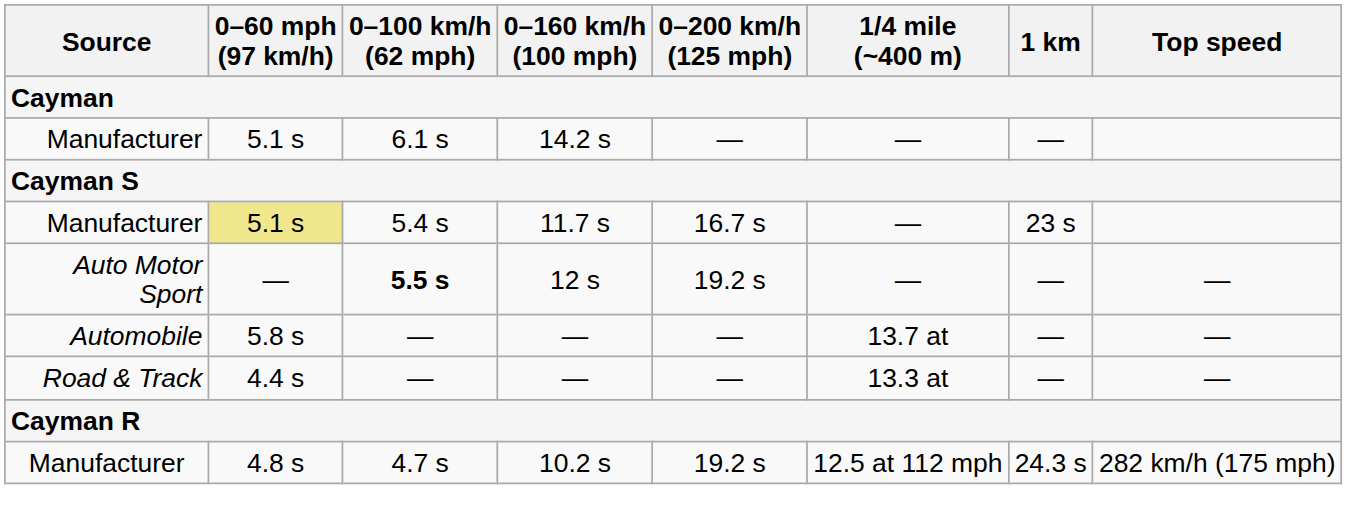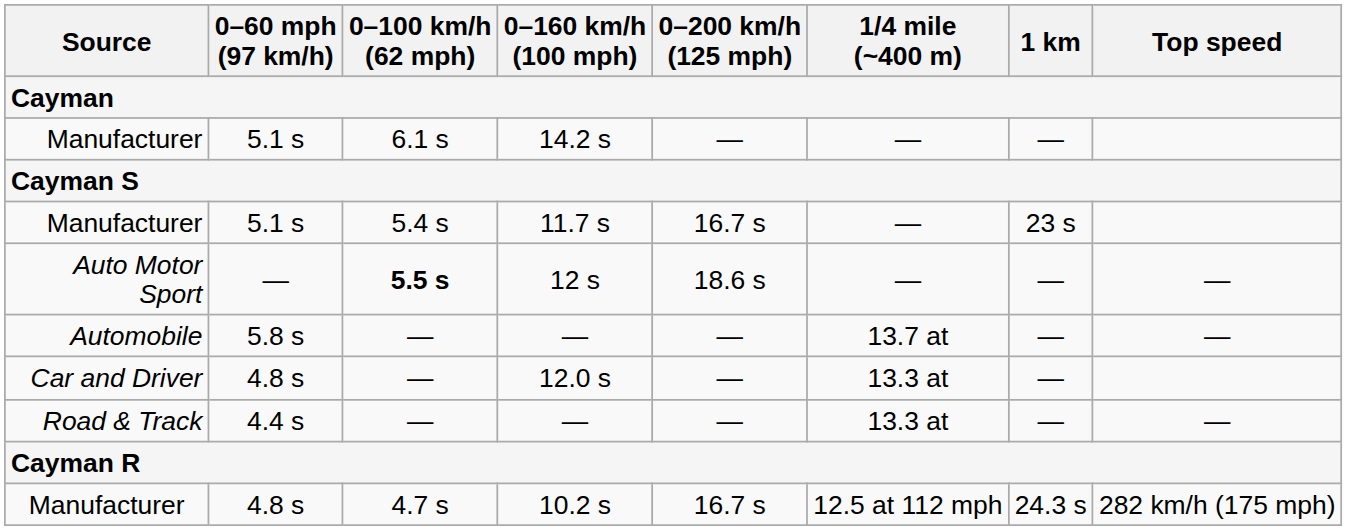11.7 s | 0–60 mph (97 km/h): khaki background -> no background
12 s | 0–200 km/h (125 mph): 19.2 s -> 18.6 s
+ row: Car and Driver | 4.8 s | — | 12.0 s | — | 13.3 at | —
10.2 s | 0–200 km/h (125 mph): 19.2 s -> 16.7 s
